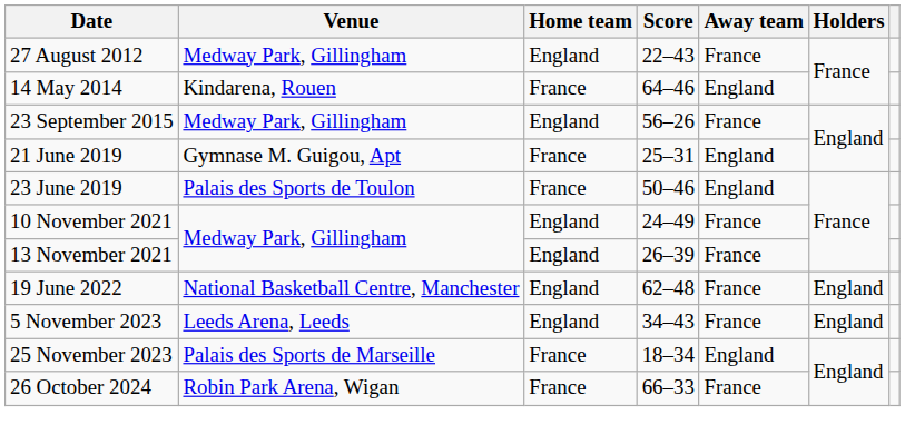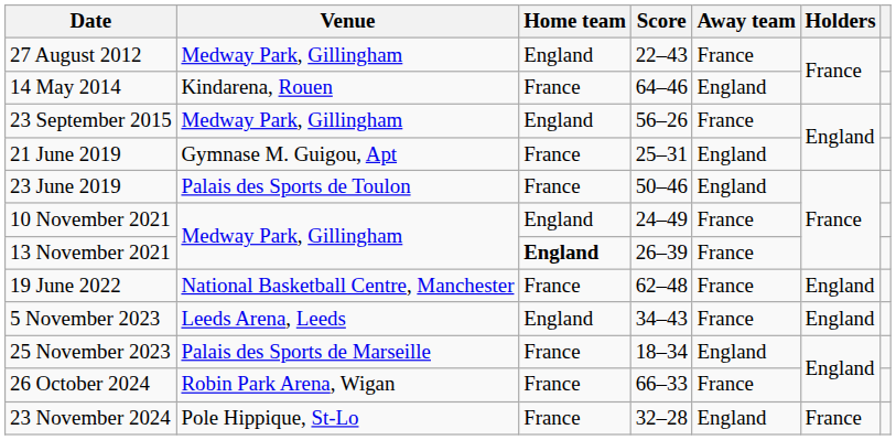13 November 2021 | Home team: normal -> bold
19 June 2022 | Home team: England -> France
+ row: 23 November 2024 | Pole Hippique, St-Lo | France | 32–28 | England | France
